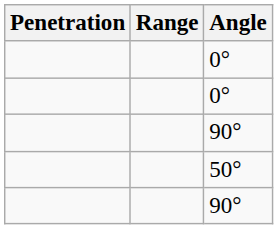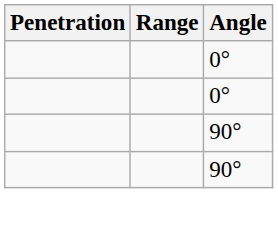- row: 50°
